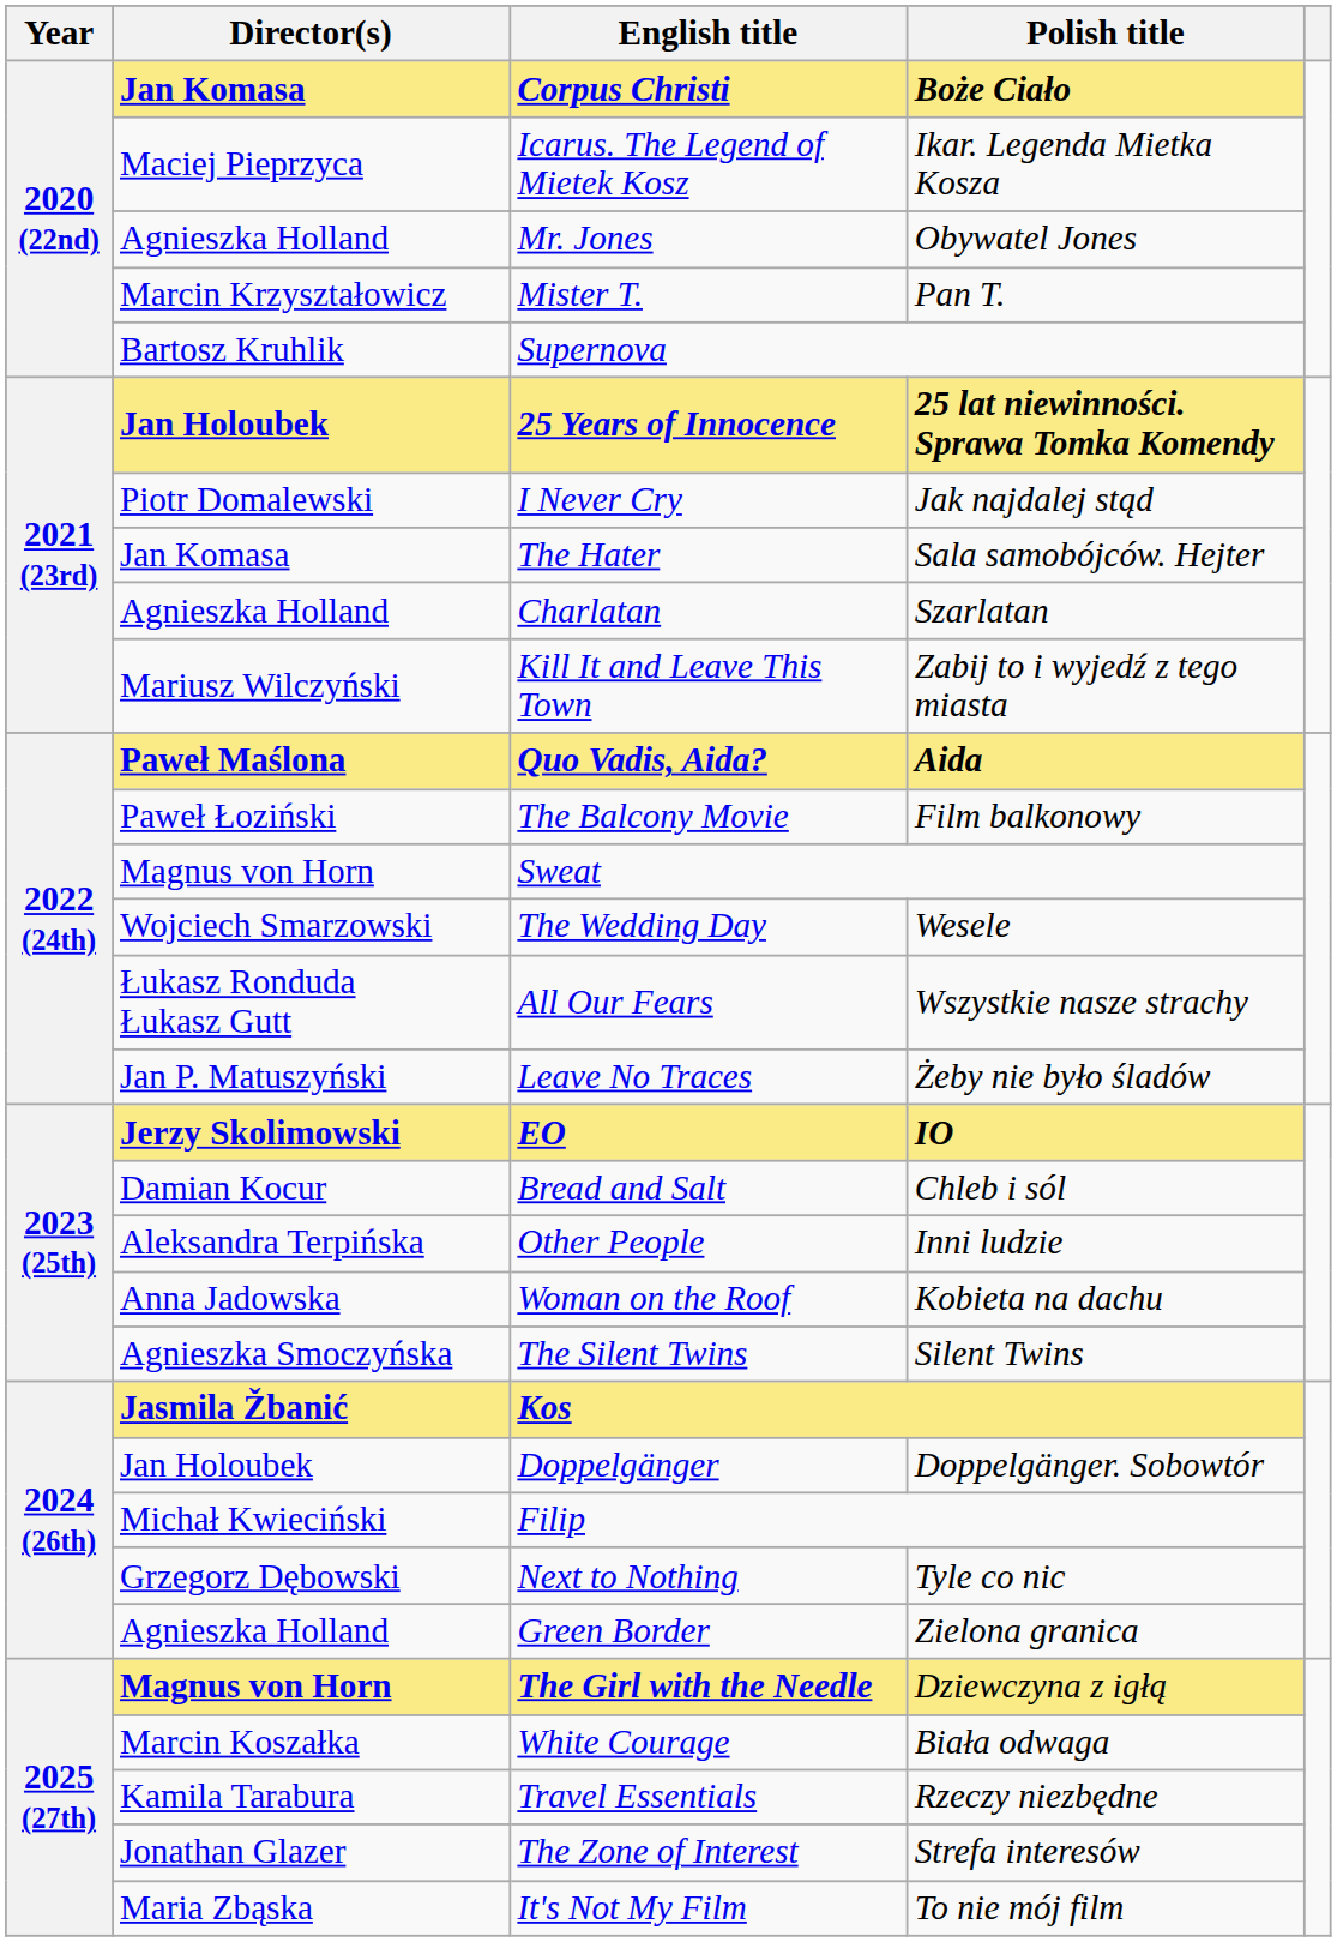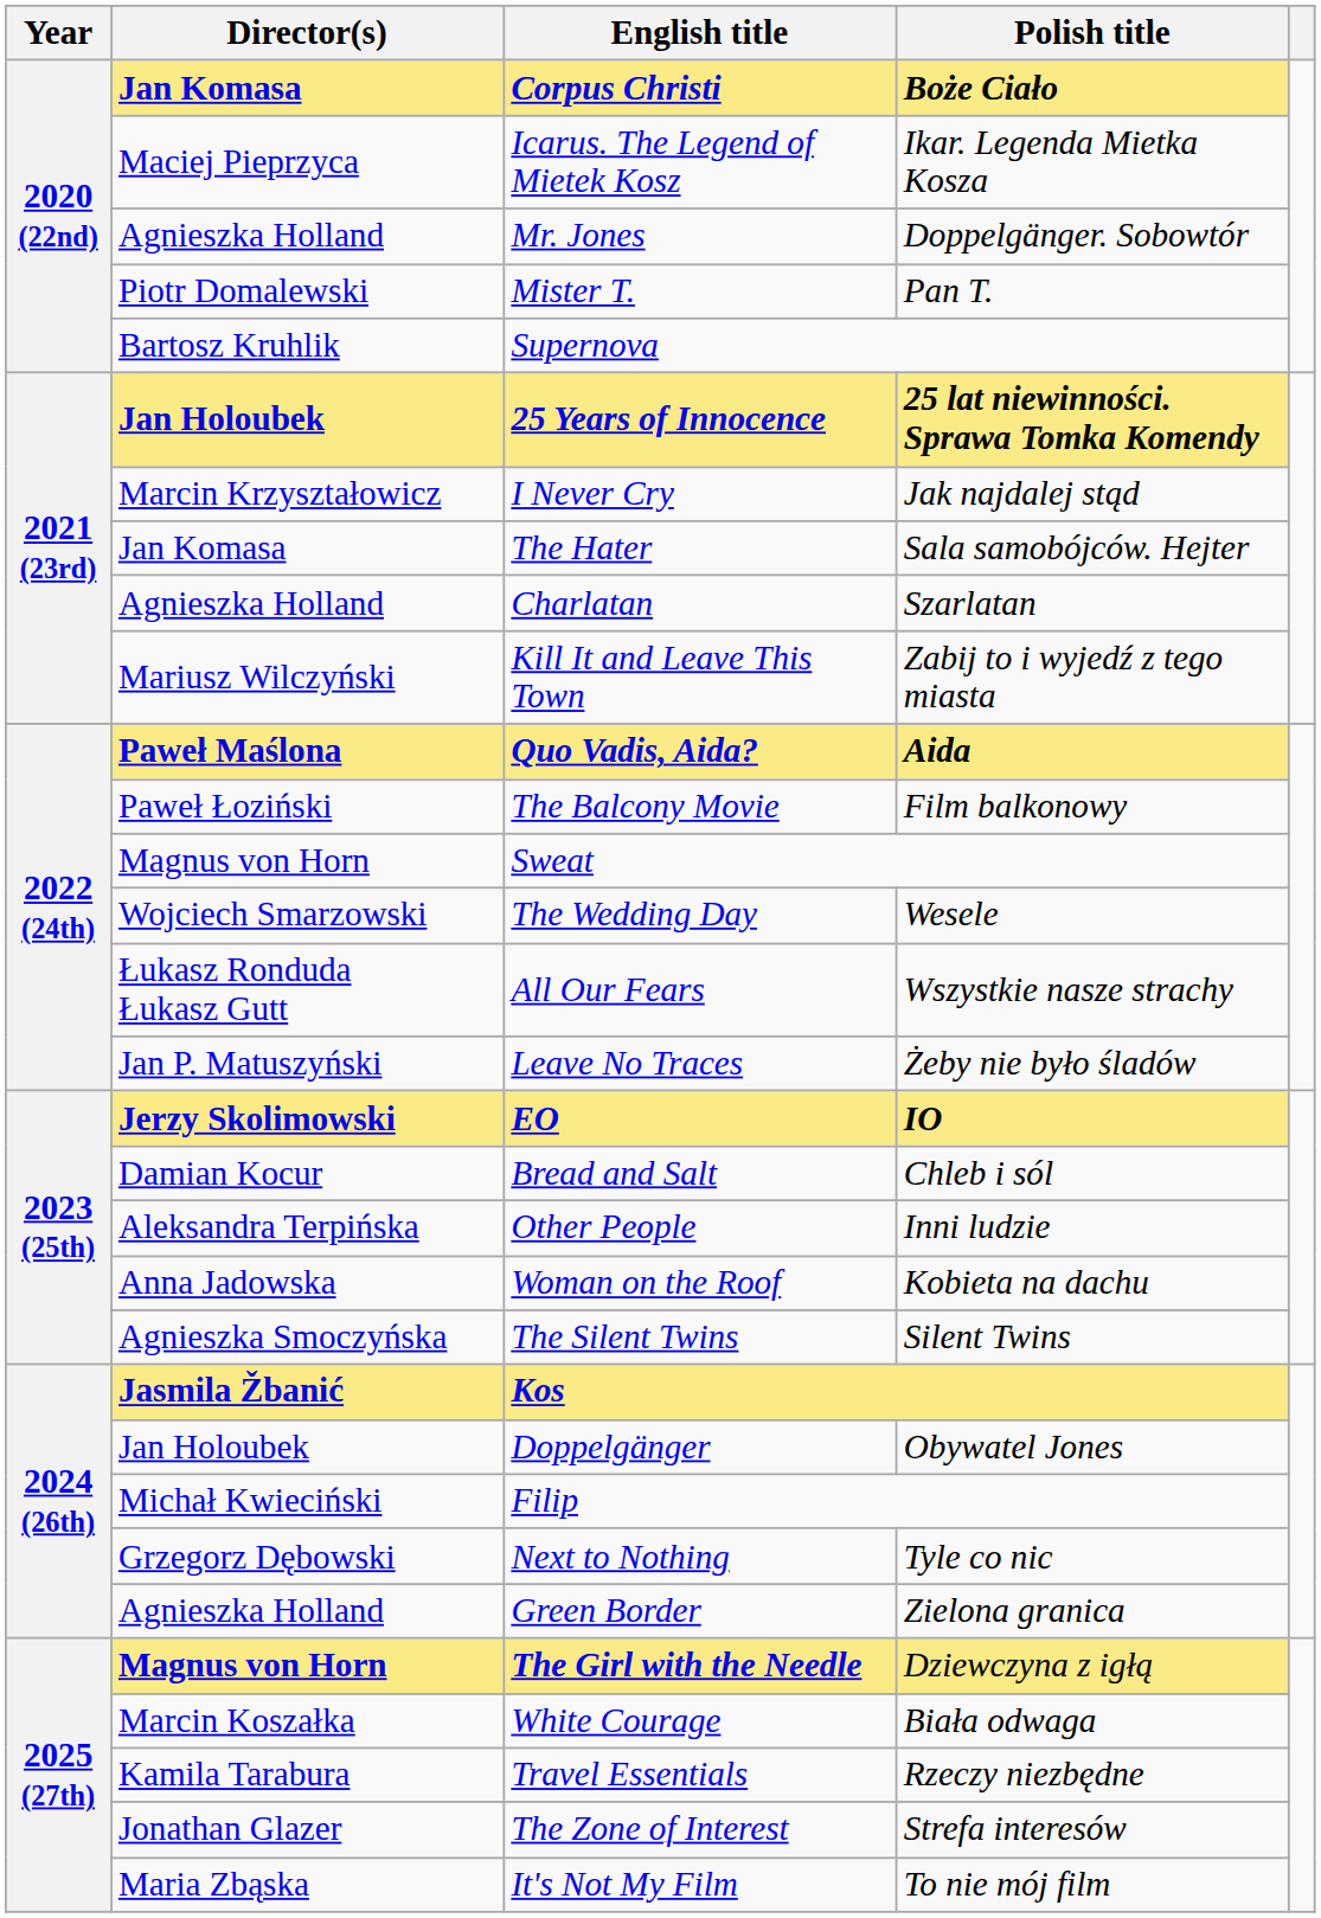Mr. Jones | Polish title: Obywatel Jones -> Doppelgänger. Sobowtór
Mister T. | Director(s): Marcin Krzyształowicz -> Piotr Domalewski
I Never Cry | Director(s): Piotr Domalewski -> Marcin Krzyształowicz
Doppelgänger | Polish title: Doppelgänger. Sobowtór -> Obywatel Jones
